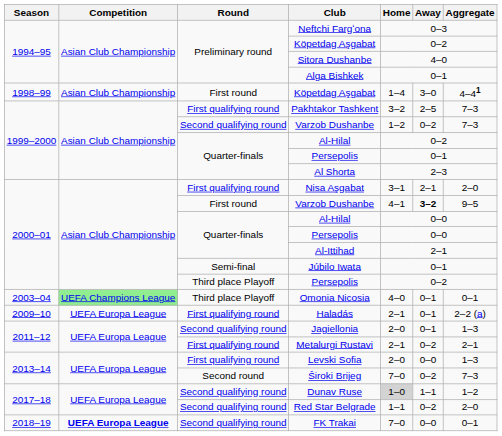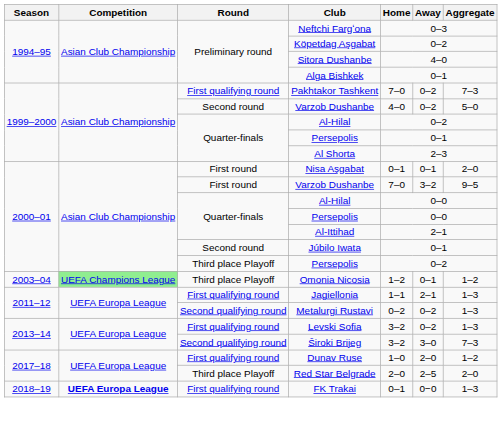- row: 1998–99 | Asian Club Championship | First round | Köpetdag Aşgabat | 1–4 | 3–0 | 4–41
Pakhtakor Tashkent | Home: 3–2 -> 7–0
Pakhtakor Tashkent | Away: 2–5 -> 0–2
1999–2000 / Varzob Dushanbe | Round: Second qualifying round -> Second round
1999–2000 / Varzob Dushanbe | Home: 1–2 -> 4–0
1999–2000 / Varzob Dushanbe | Aggregate: 7–3 -> 5–0
Nisa Aşgabat | Round: First qualifying round -> First round
Nisa Aşgabat | Home: 3–1 -> 0–1
Nisa Aşgabat | Away: 2–1 -> 0–1
2000–01 / Varzob Dushanbe | Home: 4–1 -> 7–0
2000–01 / Varzob Dushanbe | Away: bold -> normal
Júbilo Iwata | Round: Semi-final -> Second round
Omonia Nicosia | Home: 4–0 -> 1–2
Omonia Nicosia | Aggregate: 0–1 -> 1–2
- row: 2009–10 | UEFA Europa League | First qualifying round | Haladás | 2–1 | 0–1 | 2–2 (a)
Jagiellonia | Round: Second qualifying round -> First qualifying round
Jagiellonia | Home: 2–0 -> 1–1
Jagiellonia | Away: 0–1 -> 2–1
Metalurgi Rustavi | Round: First qualifying round -> Second qualifying round
Metalurgi Rustavi | Home: 2–1 -> 0–2
Metalurgi Rustavi | Aggregate: 2–1 -> 1–3
Levski Sofia | Home: 2–0 -> 3–2
Levski Sofia | Away: 0–0 -> 0–2
Široki Brijeg | Round: Second round -> Second qualifying round
Široki Brijeg | Home: 7–0 -> 3–2
Široki Brijeg | Away: 0–2 -> 3–0
Dunav Ruse | Round: Second qualifying round -> First qualifying round
Dunav Ruse | Home: lightgrey background -> no background
Dunav Ruse | Away: 1–1 -> 2–0
Red Star Belgrade | Round: Second qualifying round -> Third place Playoff
Red Star Belgrade | Home: 1–1 -> 2–0
Red Star Belgrade | Away: 0–2 -> 2–5
FK Trakai | Round: Second qualifying round -> First qualifying round
FK Trakai | Home: 7–0 -> 0–1
FK Trakai | Away: 0–0 -> 0−0
FK Trakai | Aggregate: 0–1 -> 1–3
